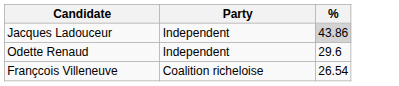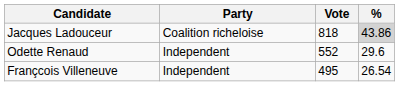+ column: Vote | 818 | 552 | 495
Jacques Ladouceur | Party: Independent -> Coalition richeloise
Françcois Villeneuve | Party: Coalition richeloise -> Independent
